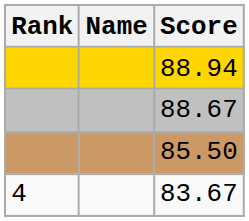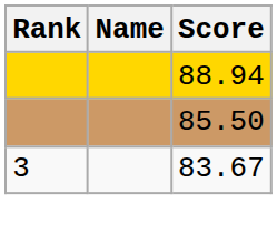- row: 88.67
83.67 | Rank: 4 -> 3
